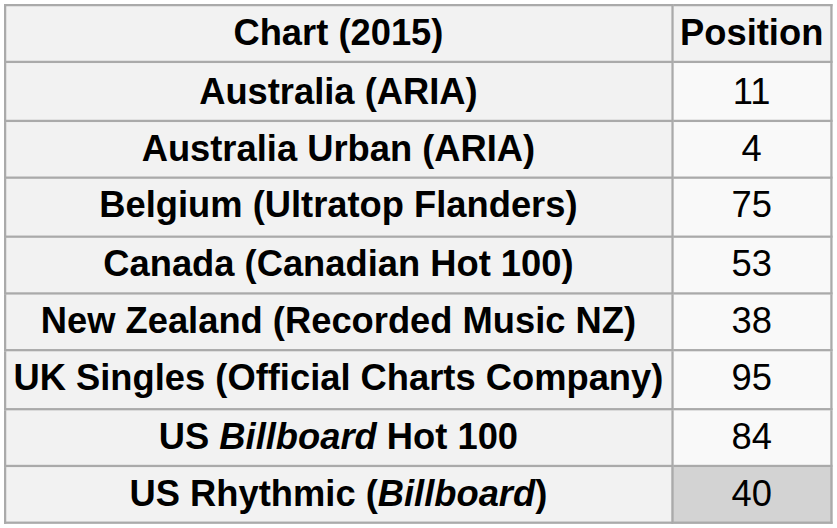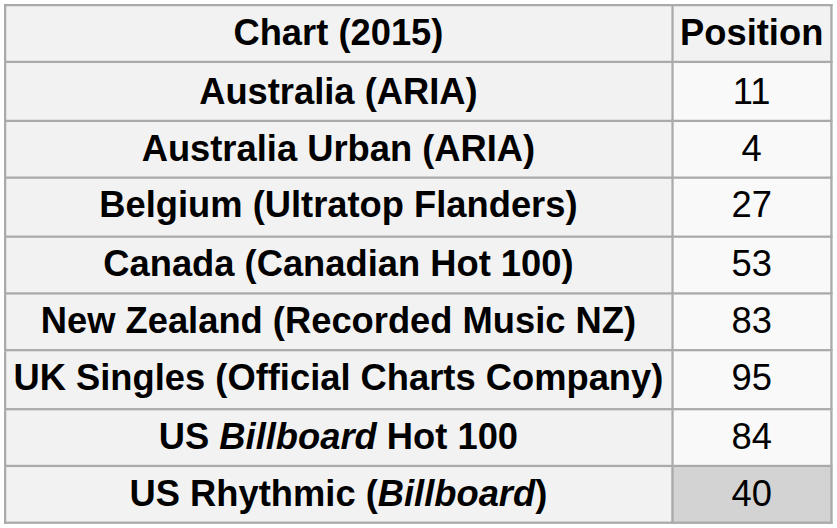Belgium (Ultratop Flanders) | Position: 75 -> 27
New Zealand (Recorded Music NZ) | Position: 38 -> 83
